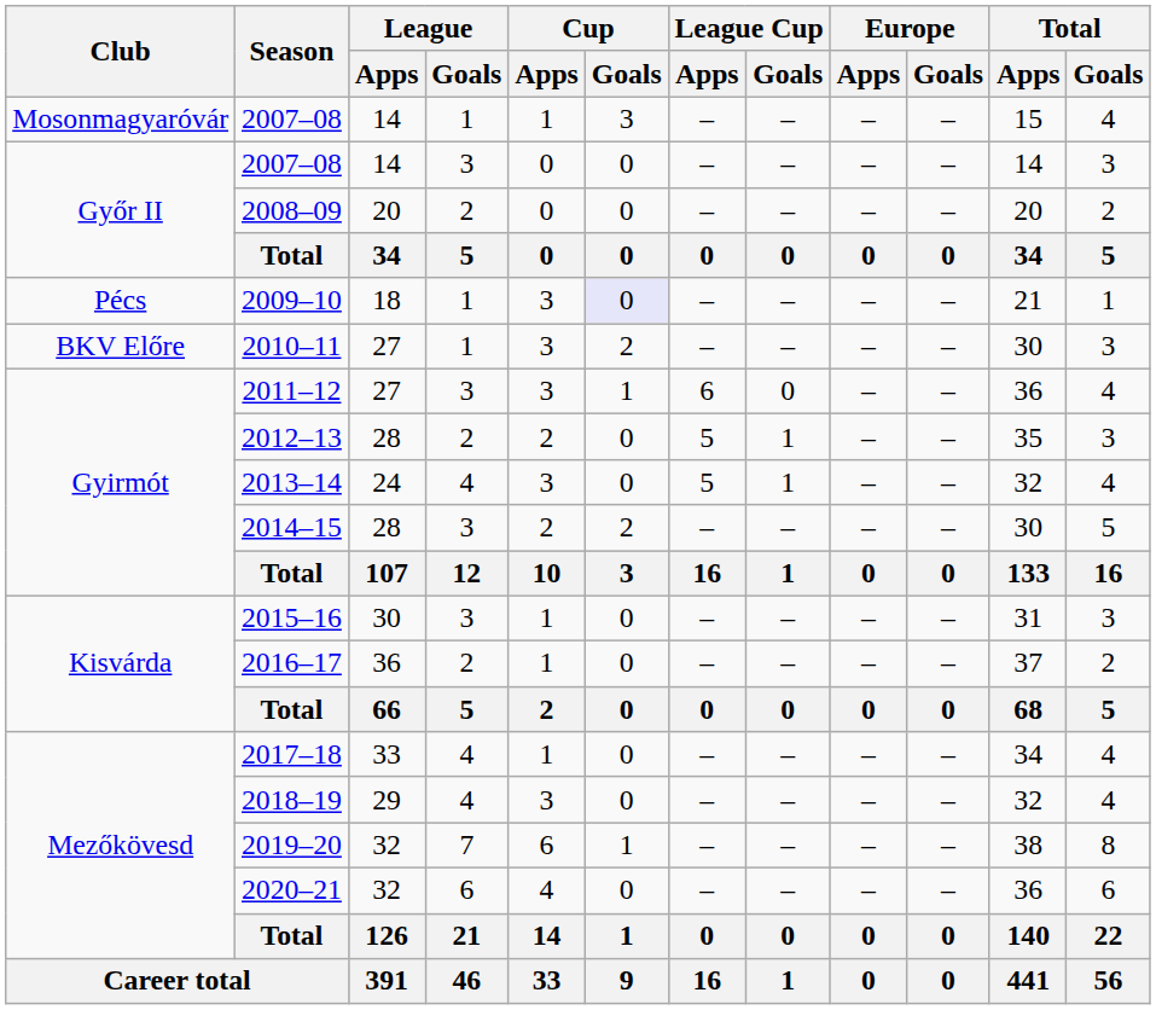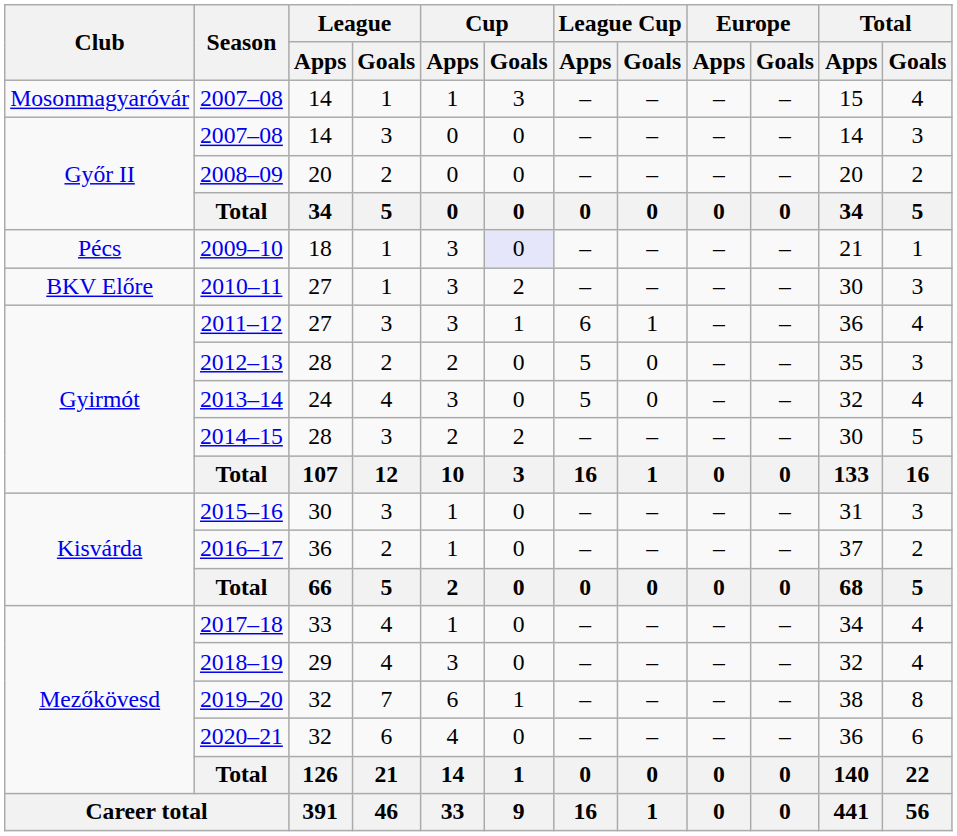2011–12 | League Cup / Goals: 0 -> 1
2012–13 | League Cup / Goals: 1 -> 0
2013–14 | League Cup / Goals: 1 -> 0
